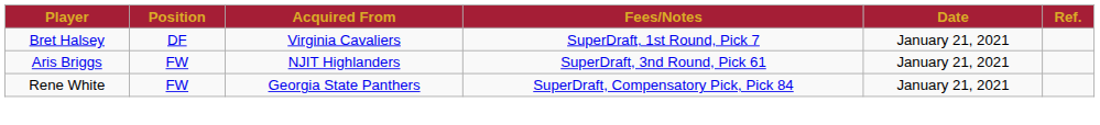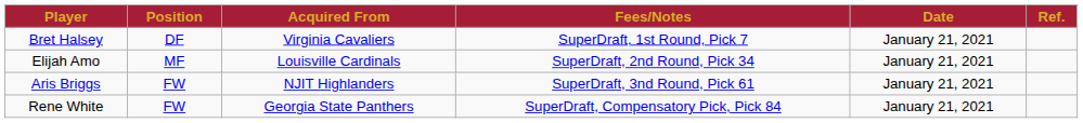+ row: Elijah Amo | MF | Louisville Cardinals | SuperDraft, 2nd Round, Pick 34 | January 21, 2021
